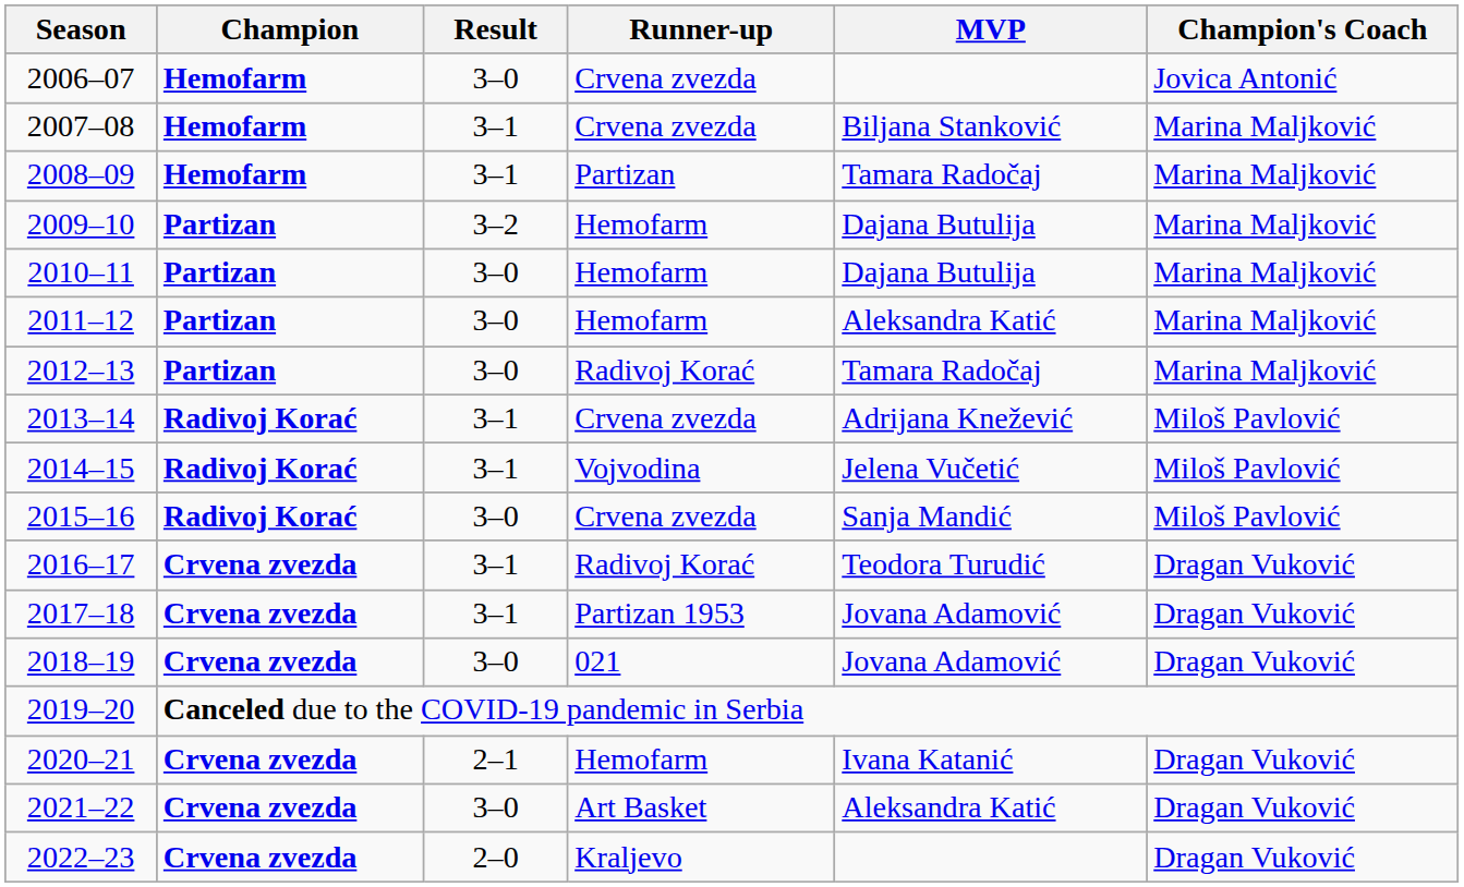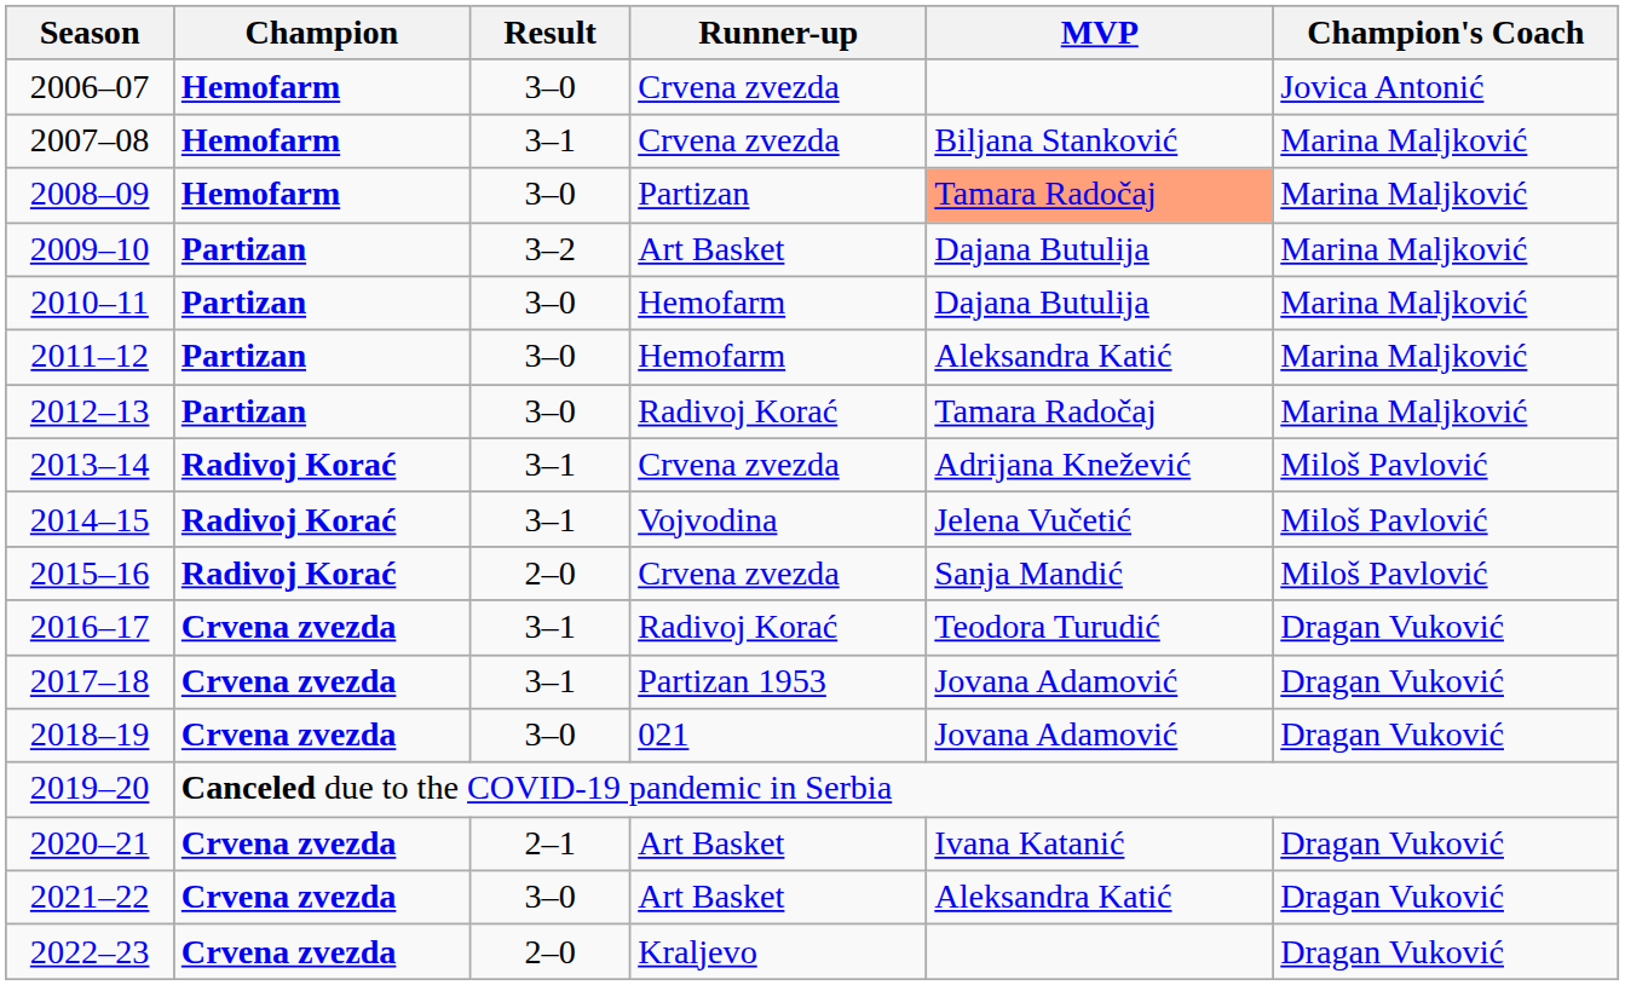2008–09 | Result: 3–1 -> 3–0
2008–09 | MVP: no background -> lightsalmon background
2009–10 | Runner-up: Hemofarm -> Art Basket
2015–16 | Result: 3–0 -> 2–0
2020–21 | Runner-up: Hemofarm -> Art Basket
